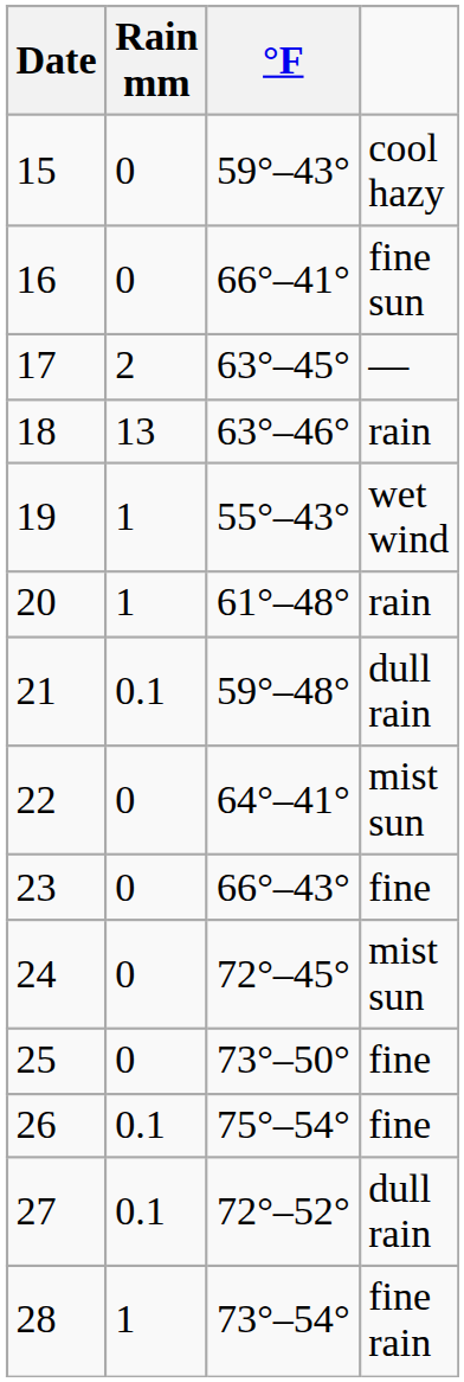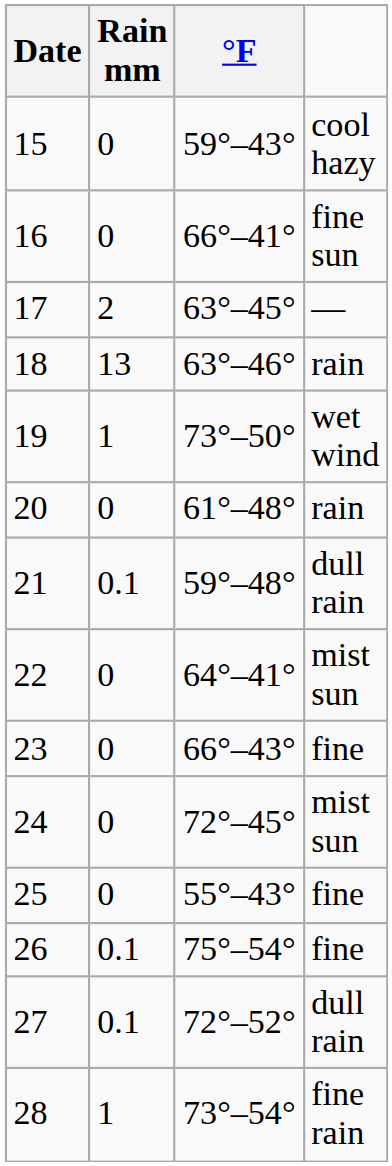19 | °F: 55°–43° -> 73°–50°
20 | Rain mm: 1 -> 0
25 | °F: 73°–50° -> 55°–43°
